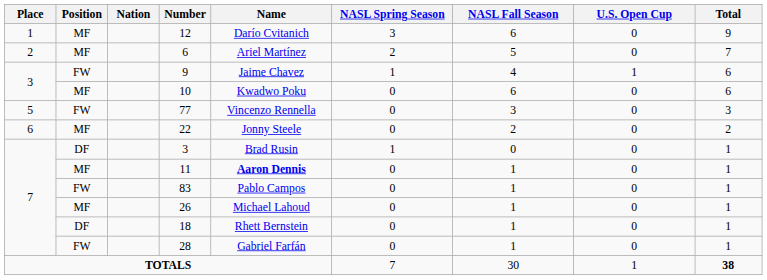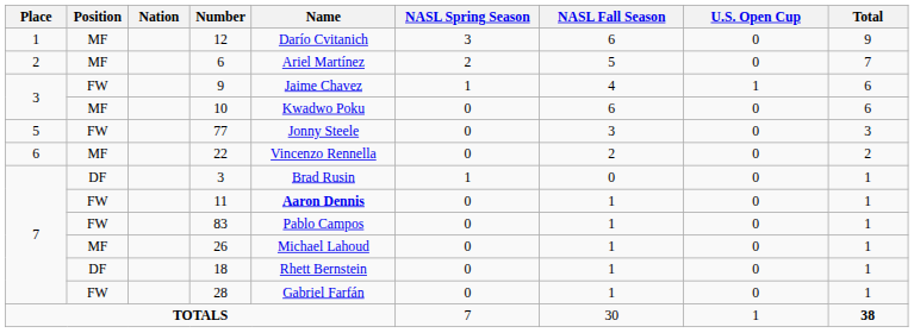77 | Name: Vincenzo Rennella -> Jonny Steele
22 | Name: Jonny Steele -> Vincenzo Rennella
11 | Position: MF -> FW
